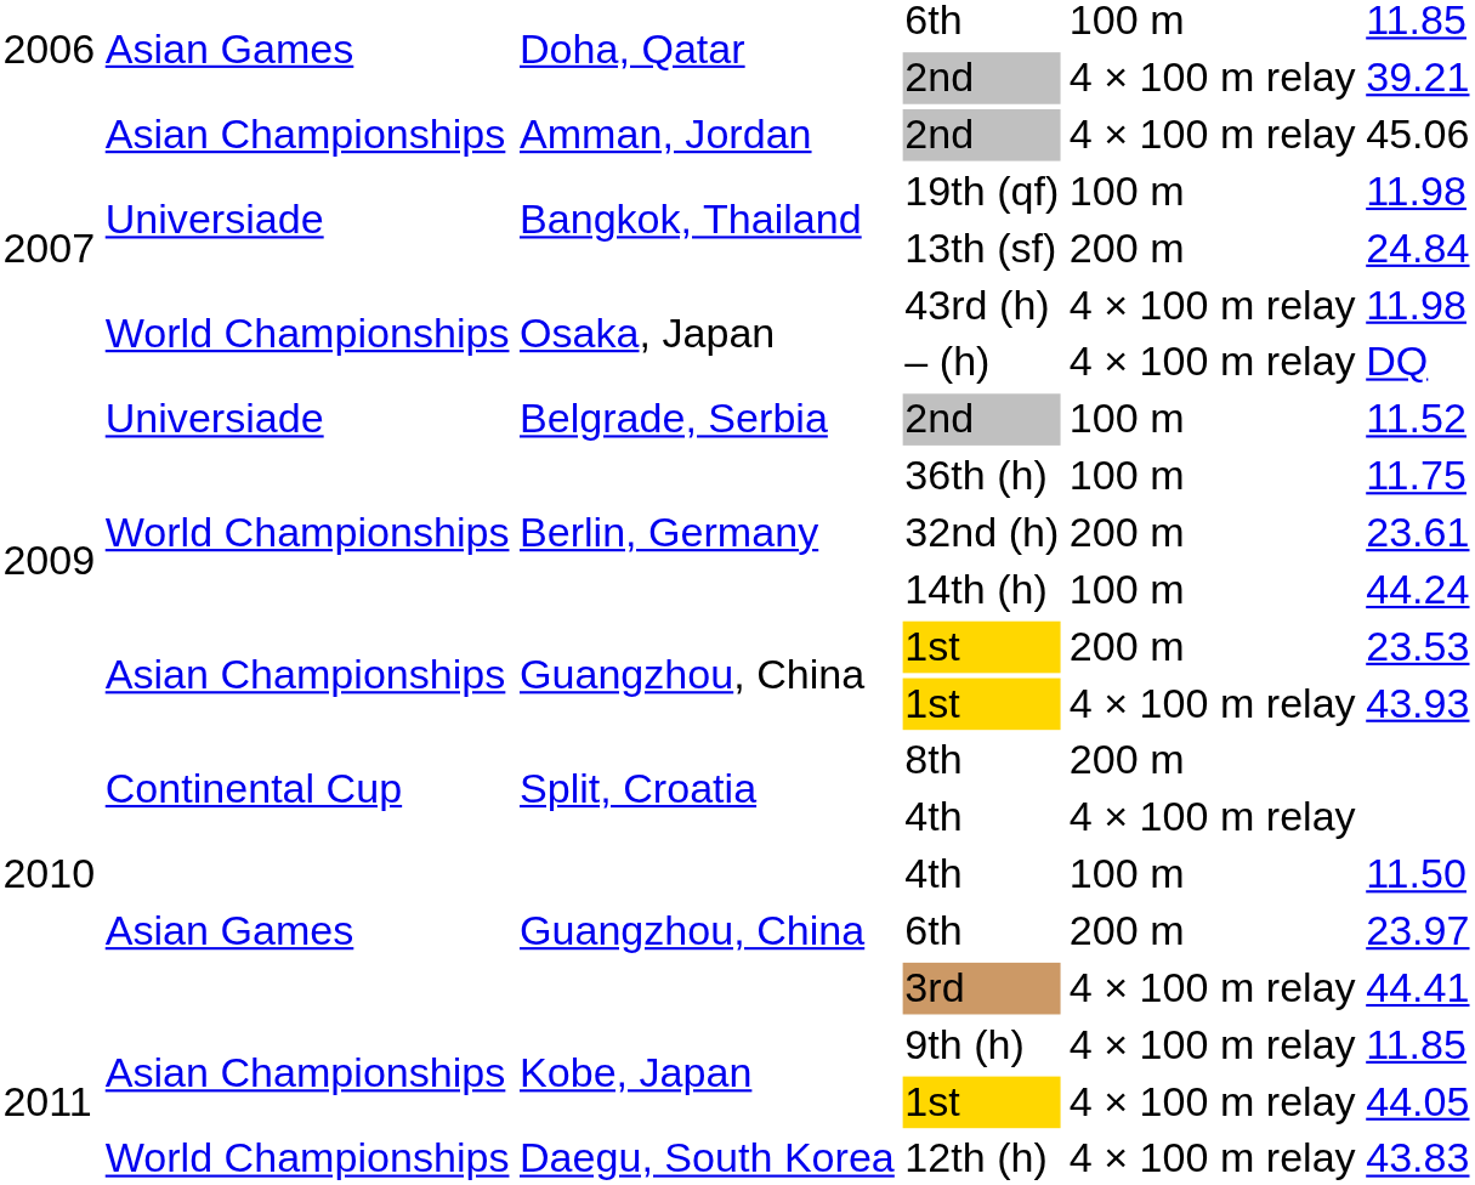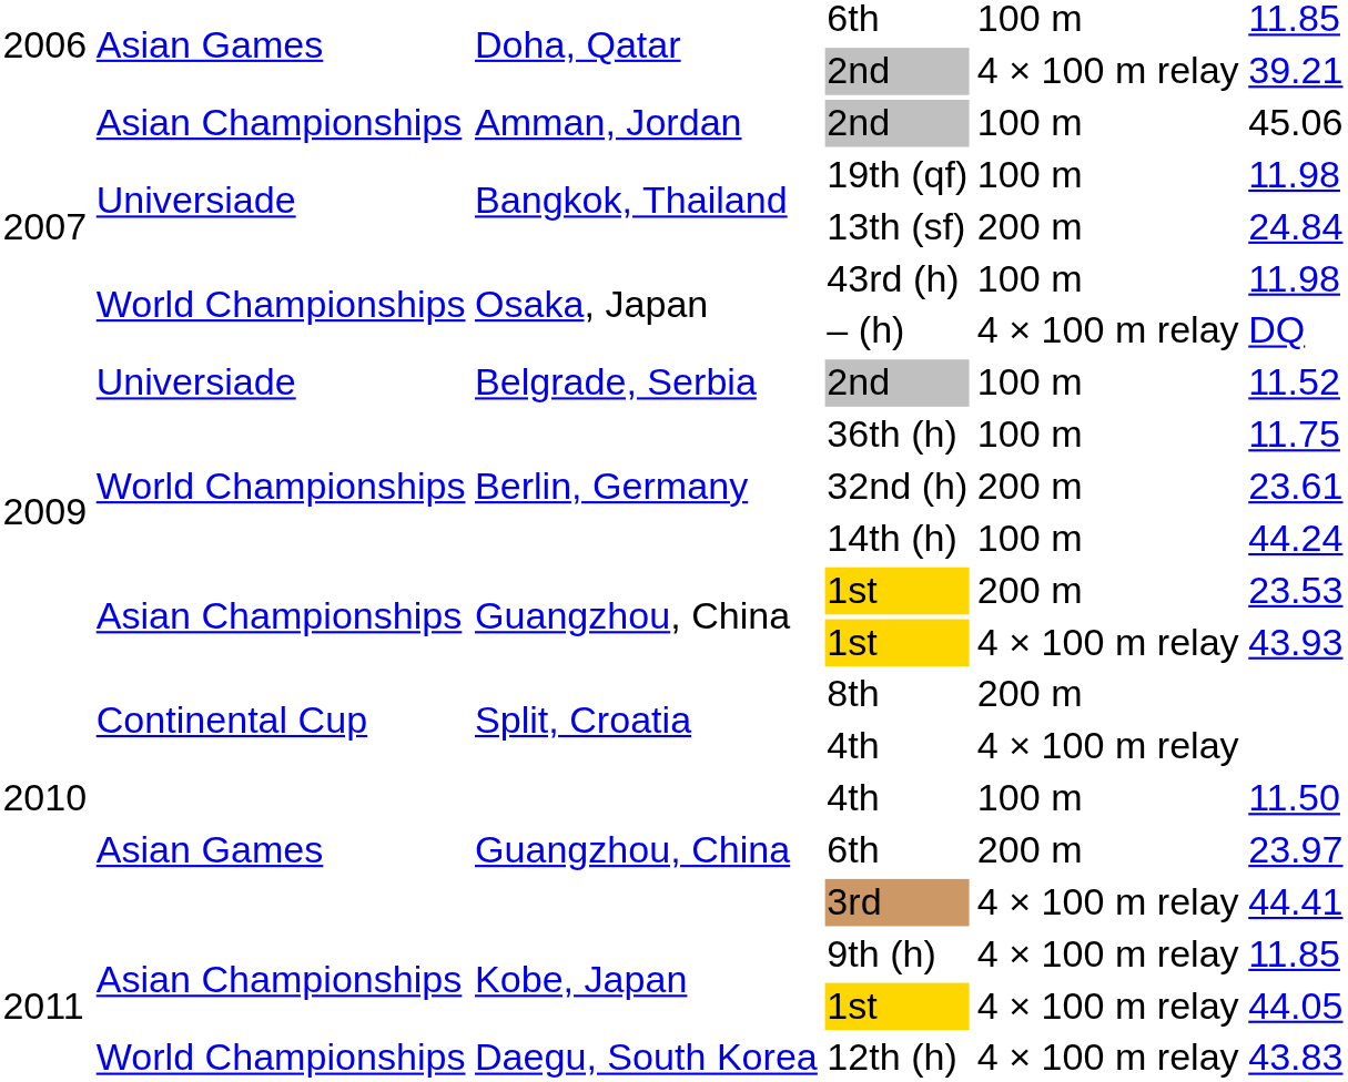Amman, Jordan / 2nd | column 5: 4 × 100 m relay -> 100 m
43rd (h) | column 5: 4 × 100 m relay -> 100 m
